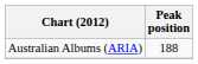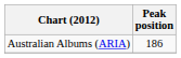Australian Albums (ARIA) | Peak position: 188 -> 186
